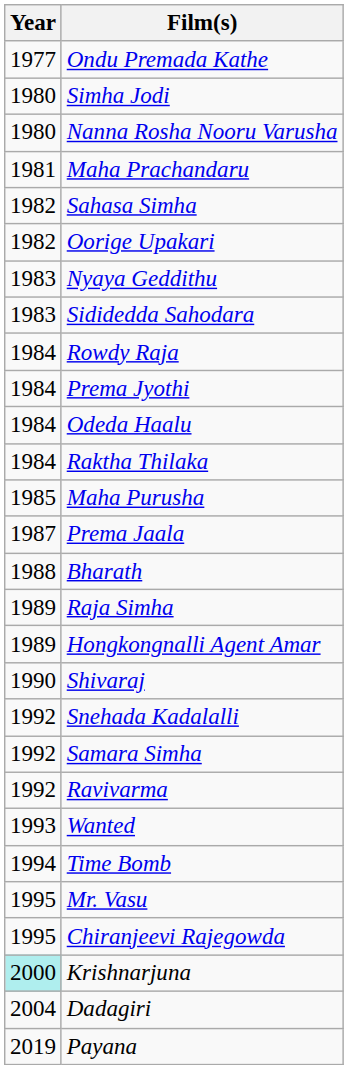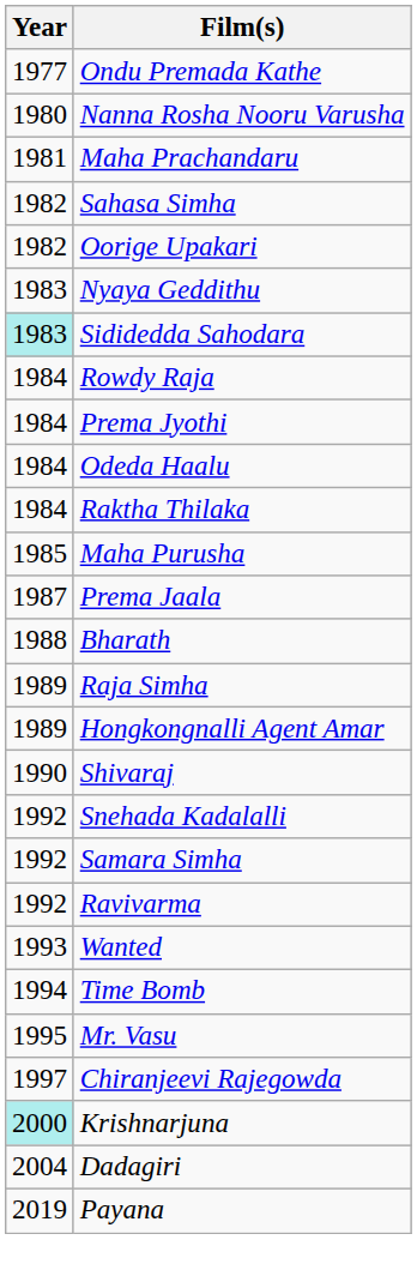- row: 1980 | Simha Jodi
Sididedda Sahodara | Year: no background -> paleturquoise background
Chiranjeevi Rajegowda | Year: 1995 -> 1997
